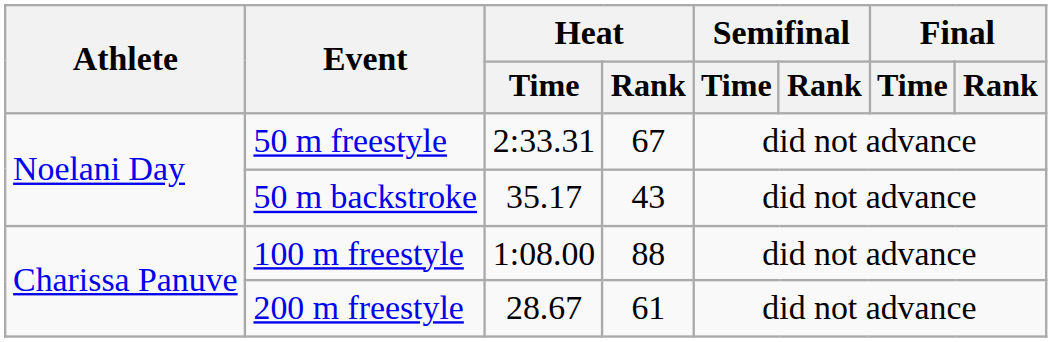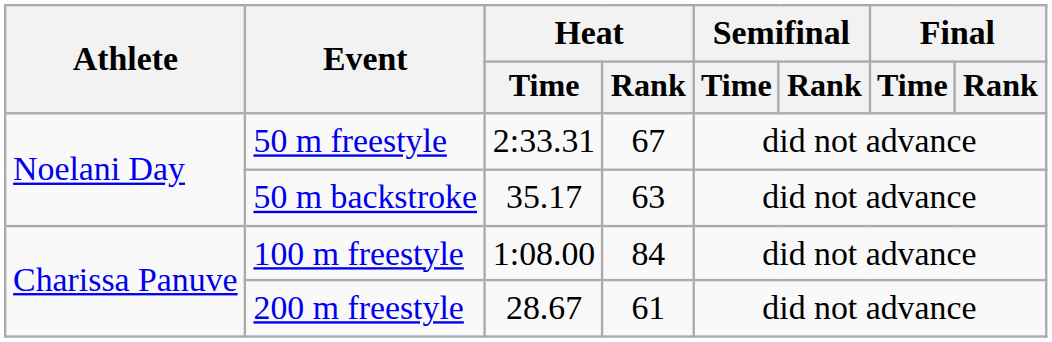50 m backstroke | Heat / Rank: 43 -> 63
100 m freestyle | Heat / Rank: 88 -> 84
